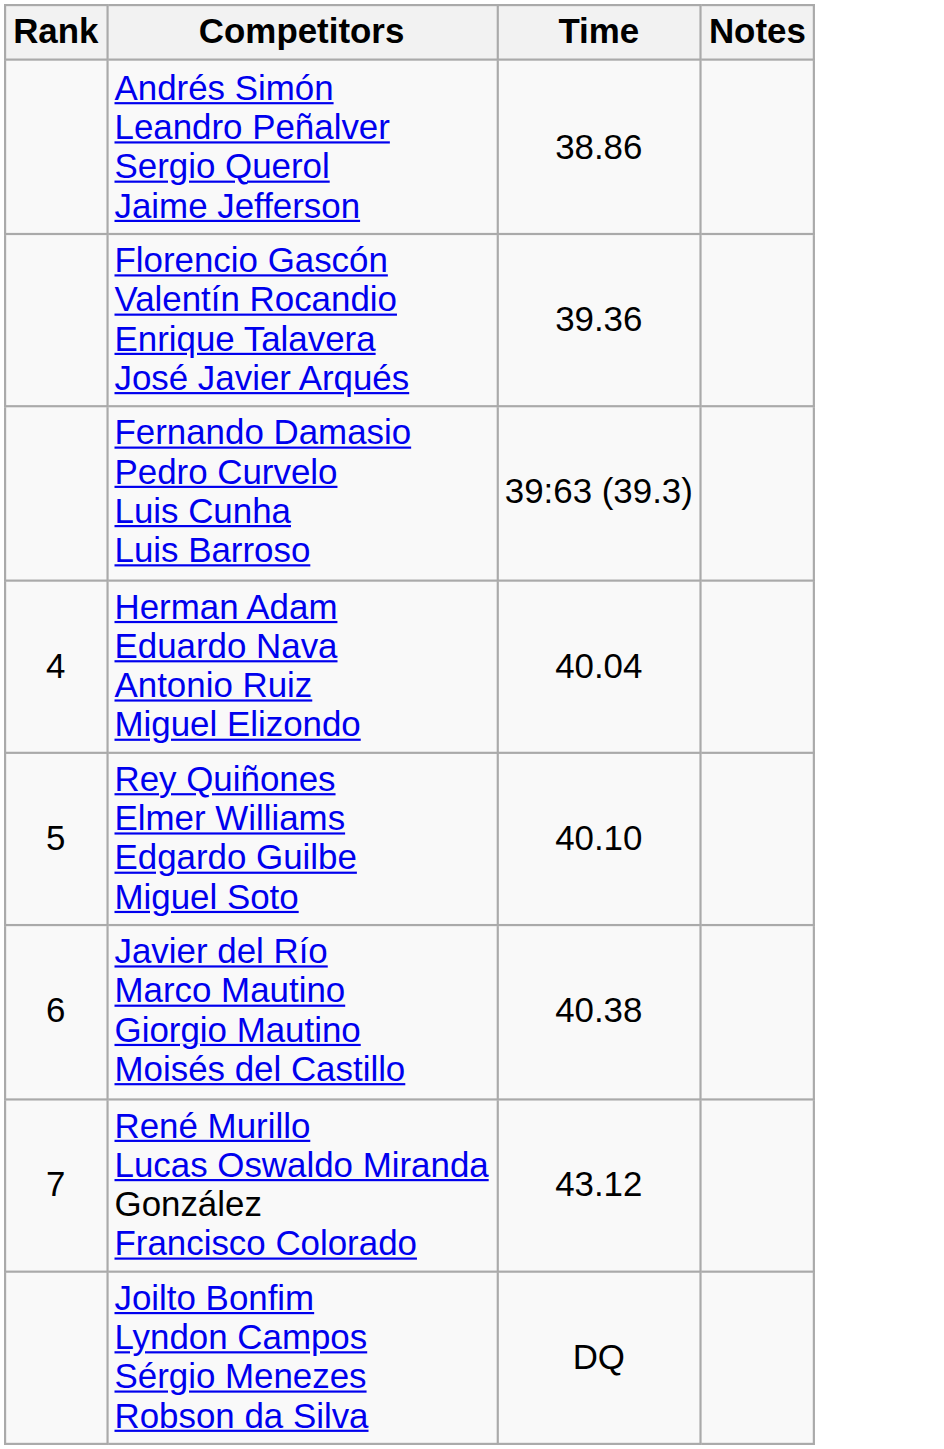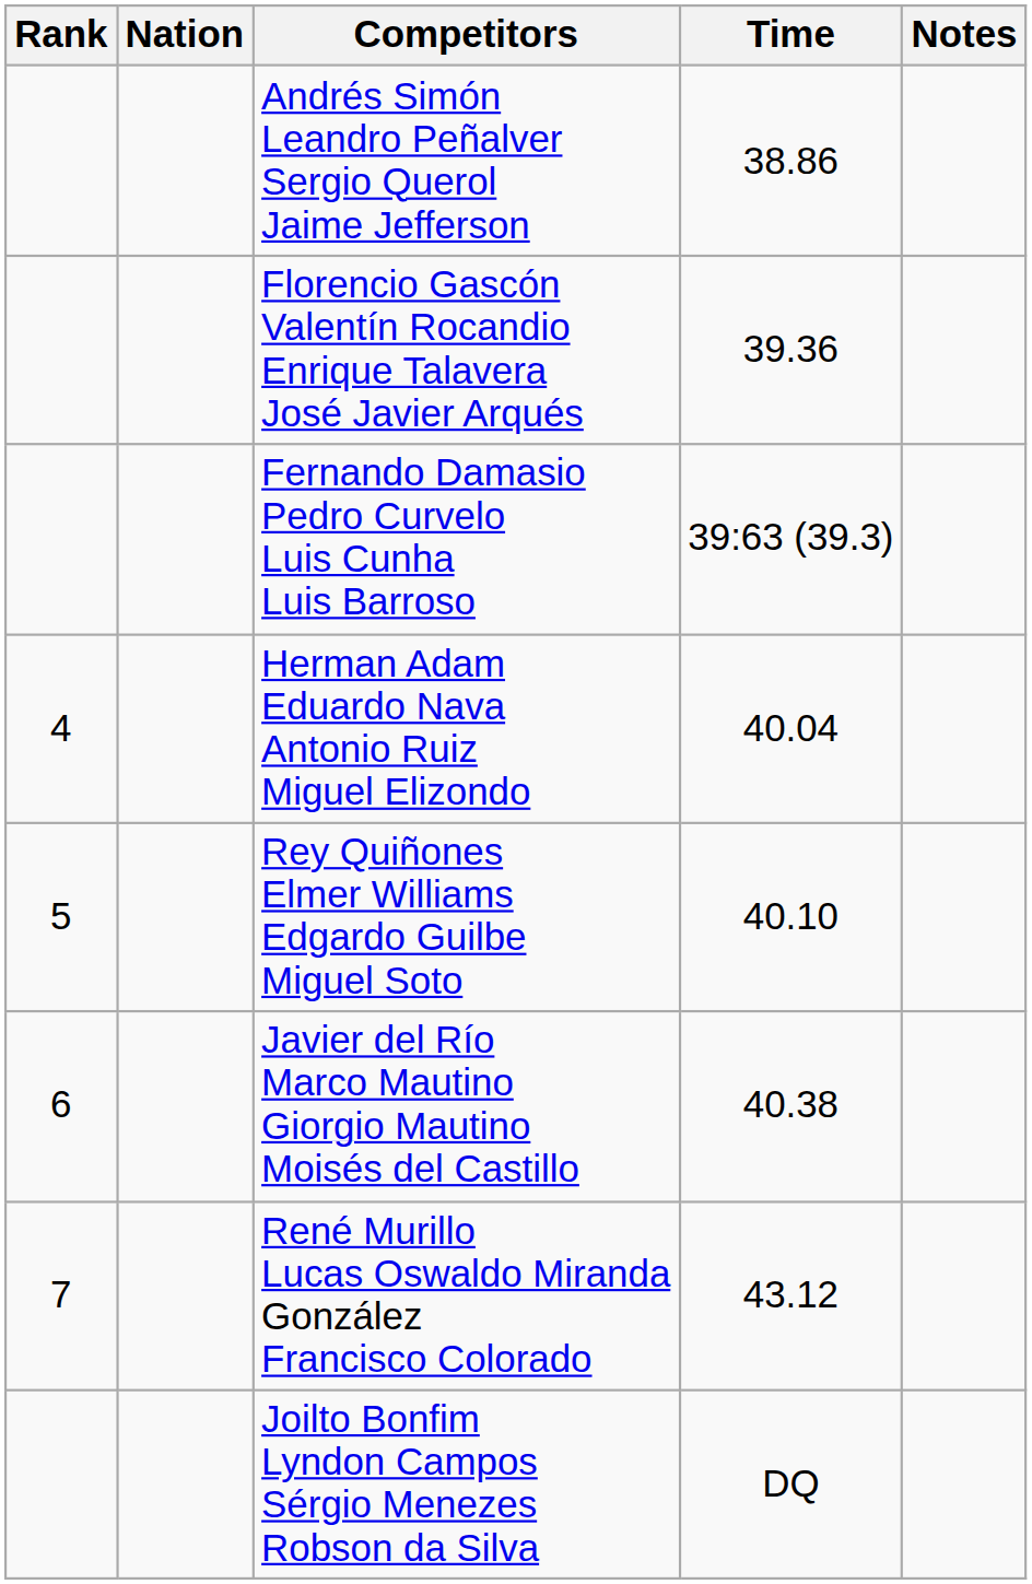+ column: Nation
